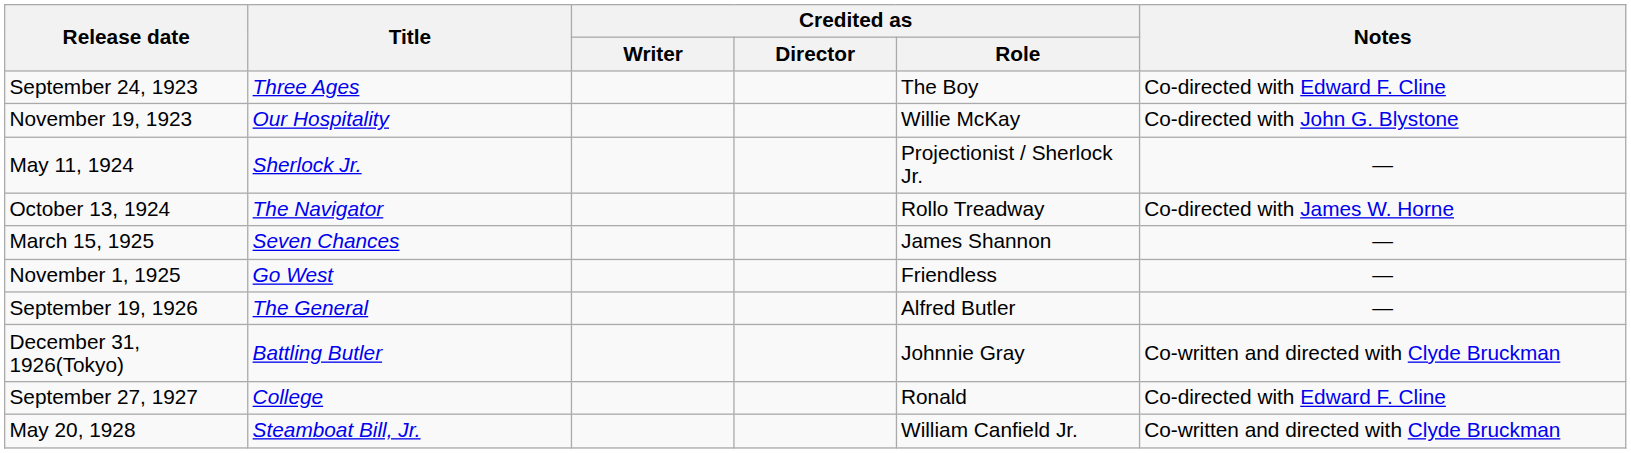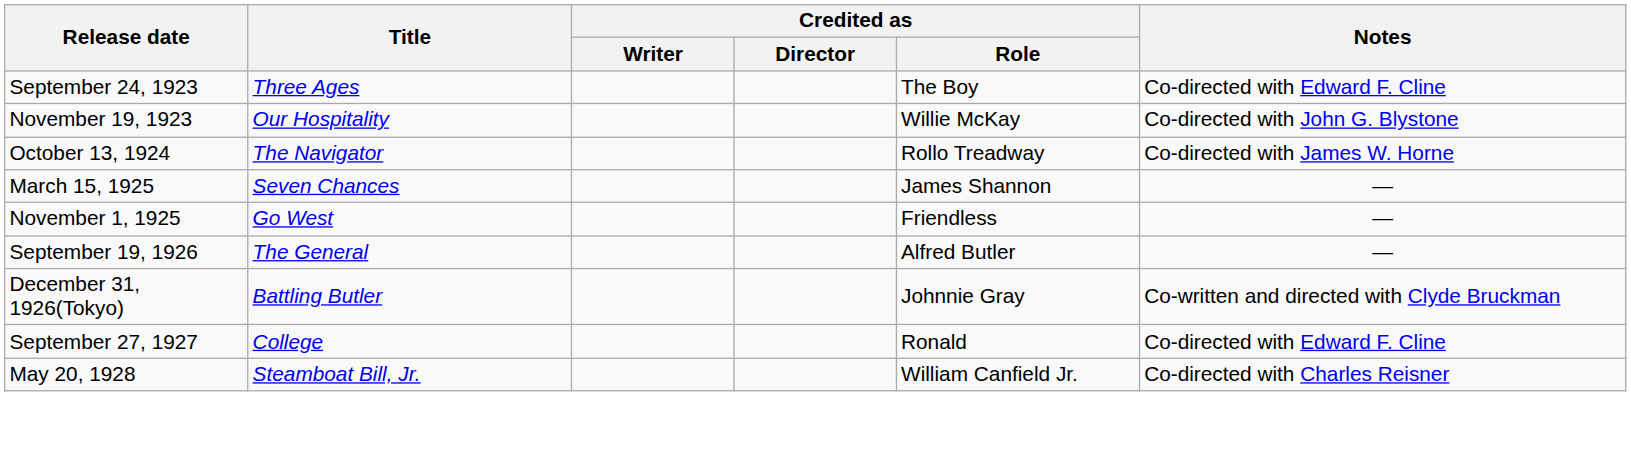- row: May 11, 1924 | Sherlock Jr. | Projectionist / Sherlock Jr. | —
May 20, 1928 | Notes: Co-written and directed with Clyde Bruckman -> Co-directed with Charles Reisner
